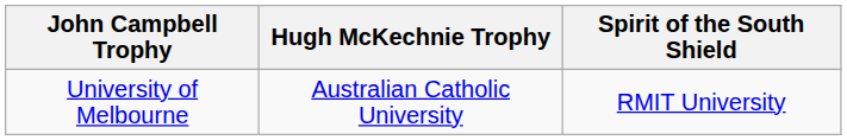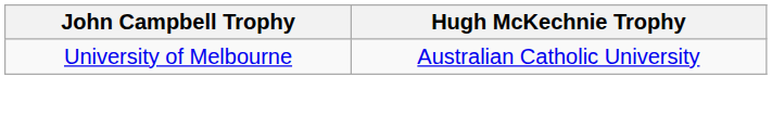- column: Spirit of the South Shield | RMIT University
